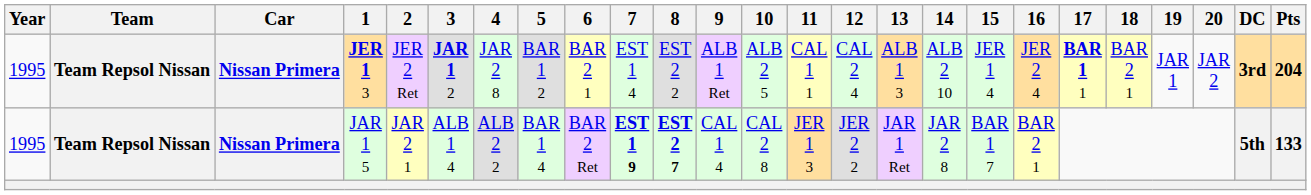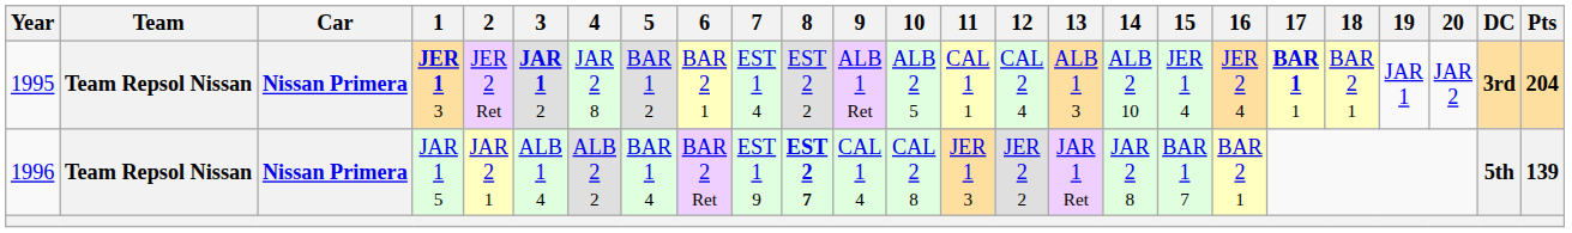JAR 1 5 | Year: 1995 -> 1996
JAR 1 5 | 7: bold -> normal
JAR 1 5 | Pts: 133 -> 139
